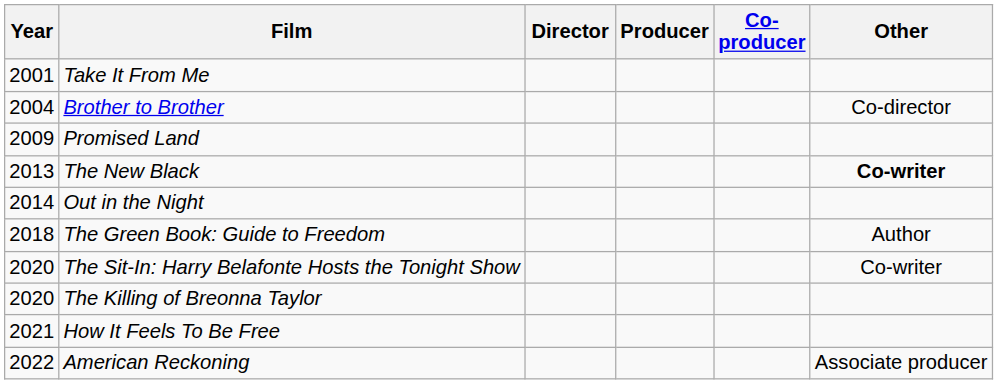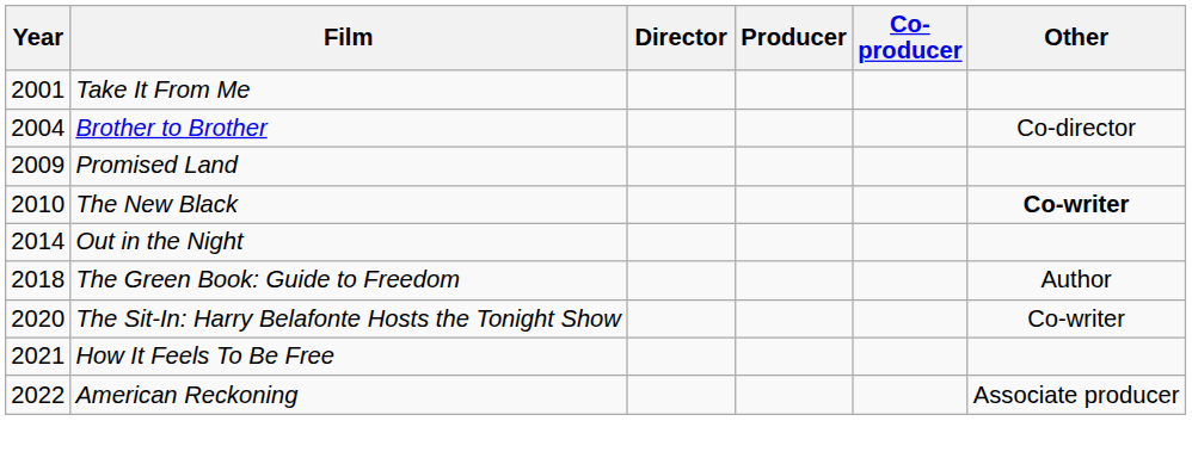The New Black | Year: 2013 -> 2010
- row: 2020 | The Killing of Breonna Taylor
